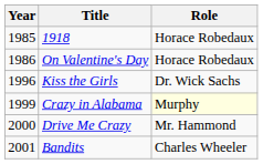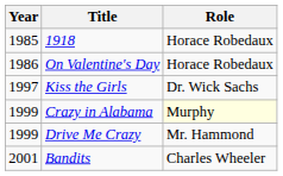Kiss the Girls | Year: 1996 -> 1997
Drive Me Crazy | Year: 2000 -> 1999
